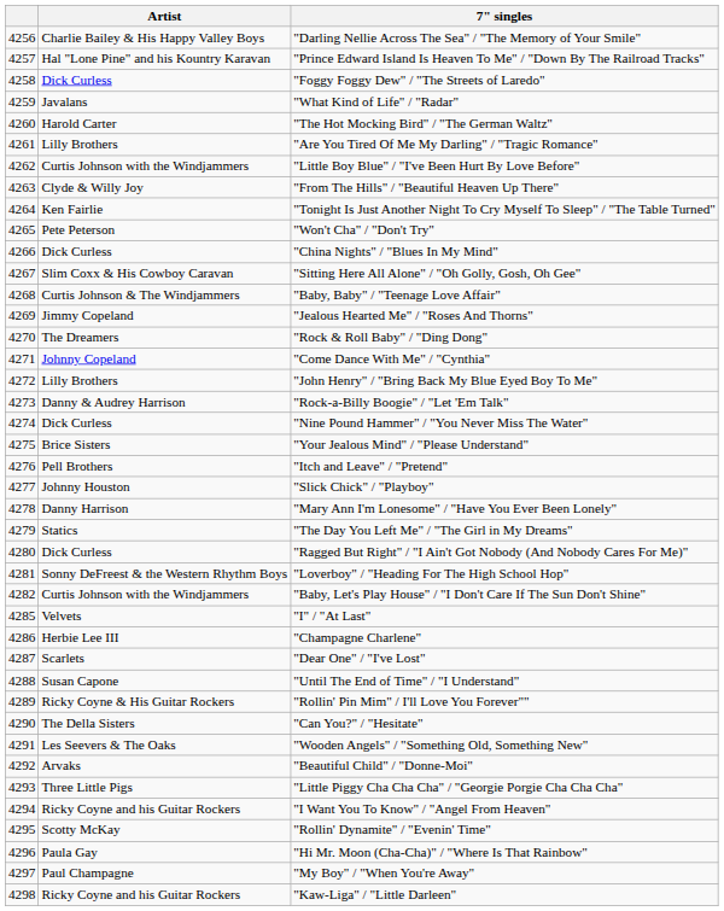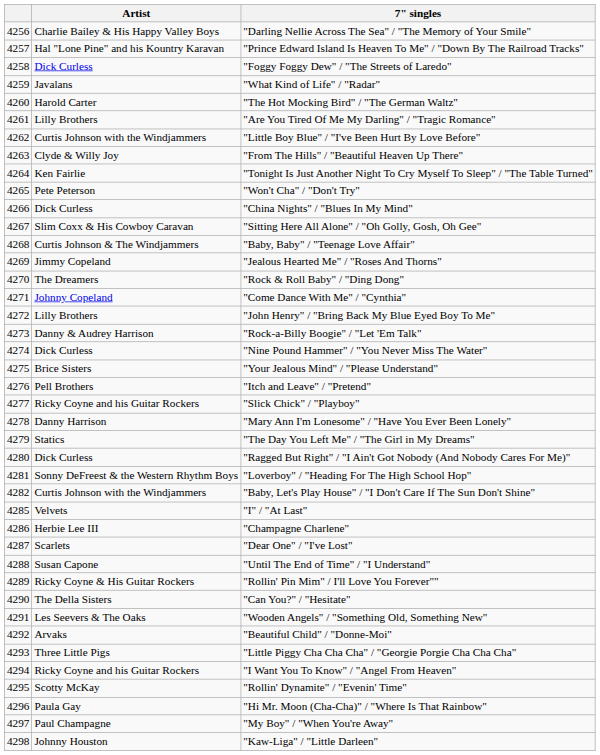"Slick Chick" / "Playboy" | Artist: Johnny Houston -> Ricky Coyne and his Guitar Rockers
"Kaw-Liga" / "Little Darleen" | Artist: Ricky Coyne and his Guitar Rockers -> Johnny Houston
